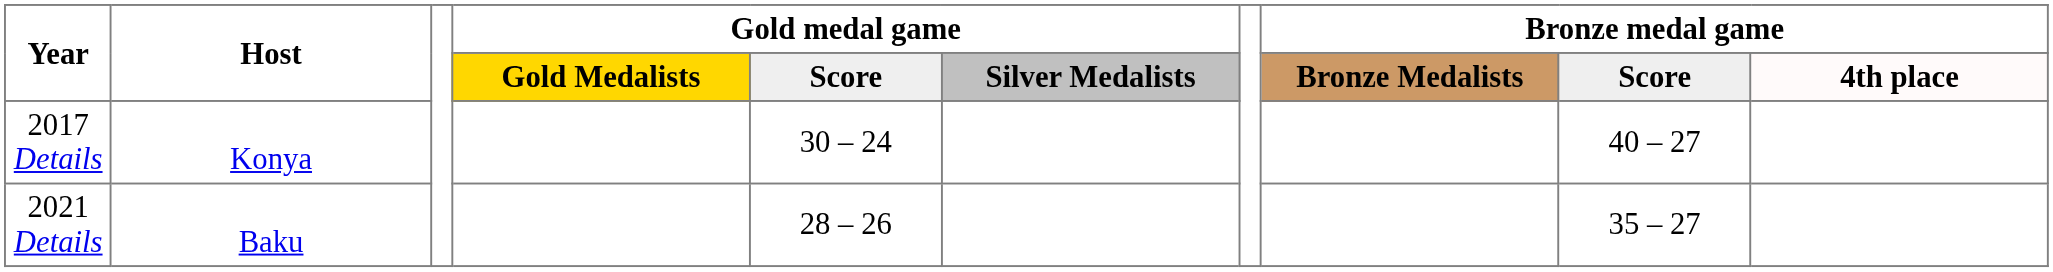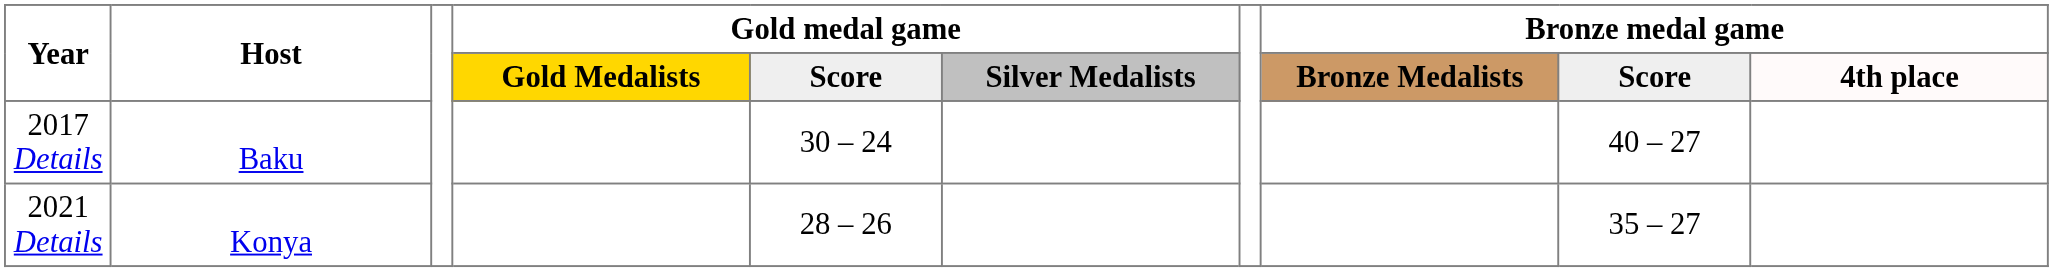2017 Details | Host: Konya -> Baku
2021 Details | Host: Baku -> Konya
